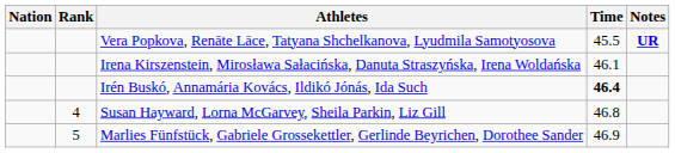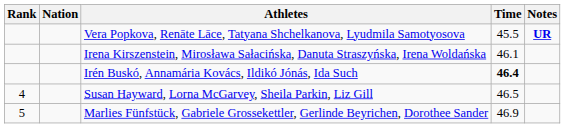columns swapped: Rank <-> Nation
Susan Hayward, Lorna McGarvey, Sheila Parkin, Liz Gill | Time: 46.8 -> 46.5
